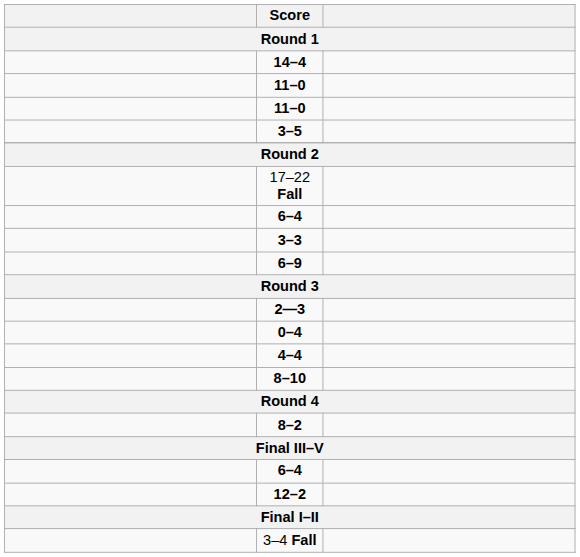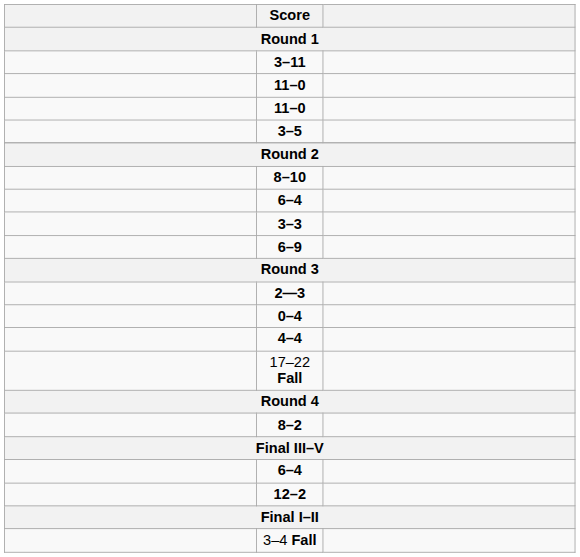- row: 14–4
+ row: 3–11
rows swapped: 8–10 <-> 17–22 Fall
